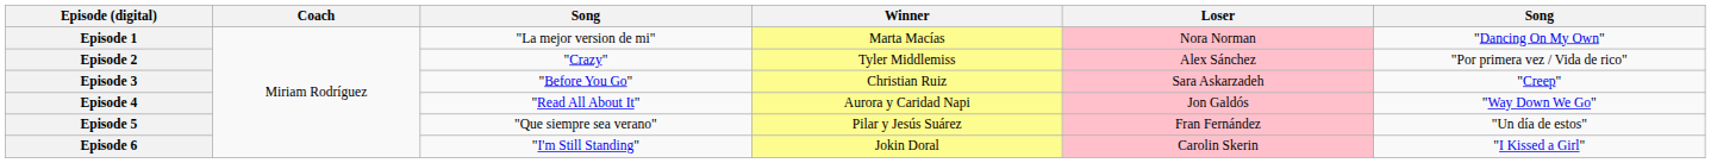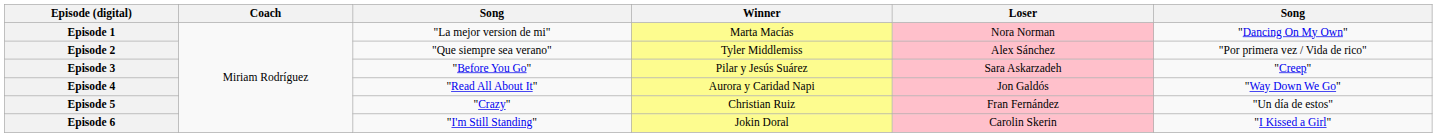Episode 2 | column 3: "Crazy" -> "Que siempre sea verano"
Episode 3 | Winner: Christian Ruiz -> Pilar y Jesús Suárez
Episode 5 | column 3: "Que siempre sea verano" -> "Crazy"
Episode 5 | Winner: Pilar y Jesús Suárez -> Christian Ruiz
